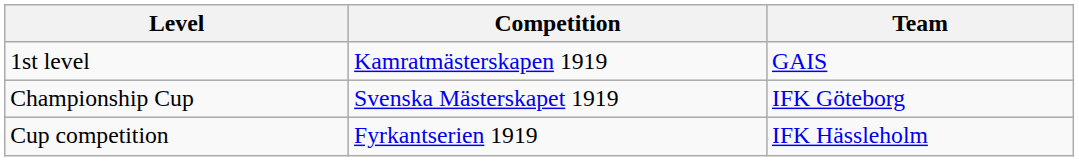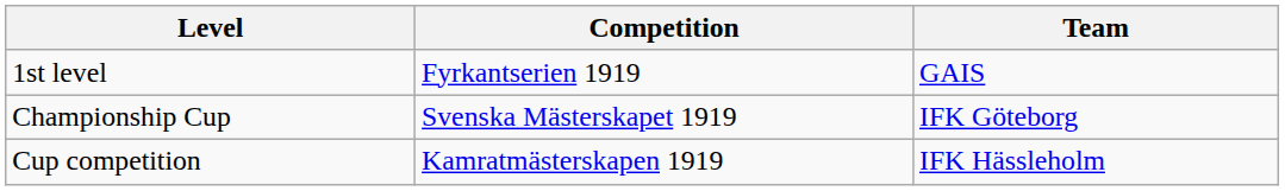1st level | Competition: Kamratmästerskapen 1919 -> Fyrkantserien 1919
Cup competition | Competition: Fyrkantserien 1919 -> Kamratmästerskapen 1919
